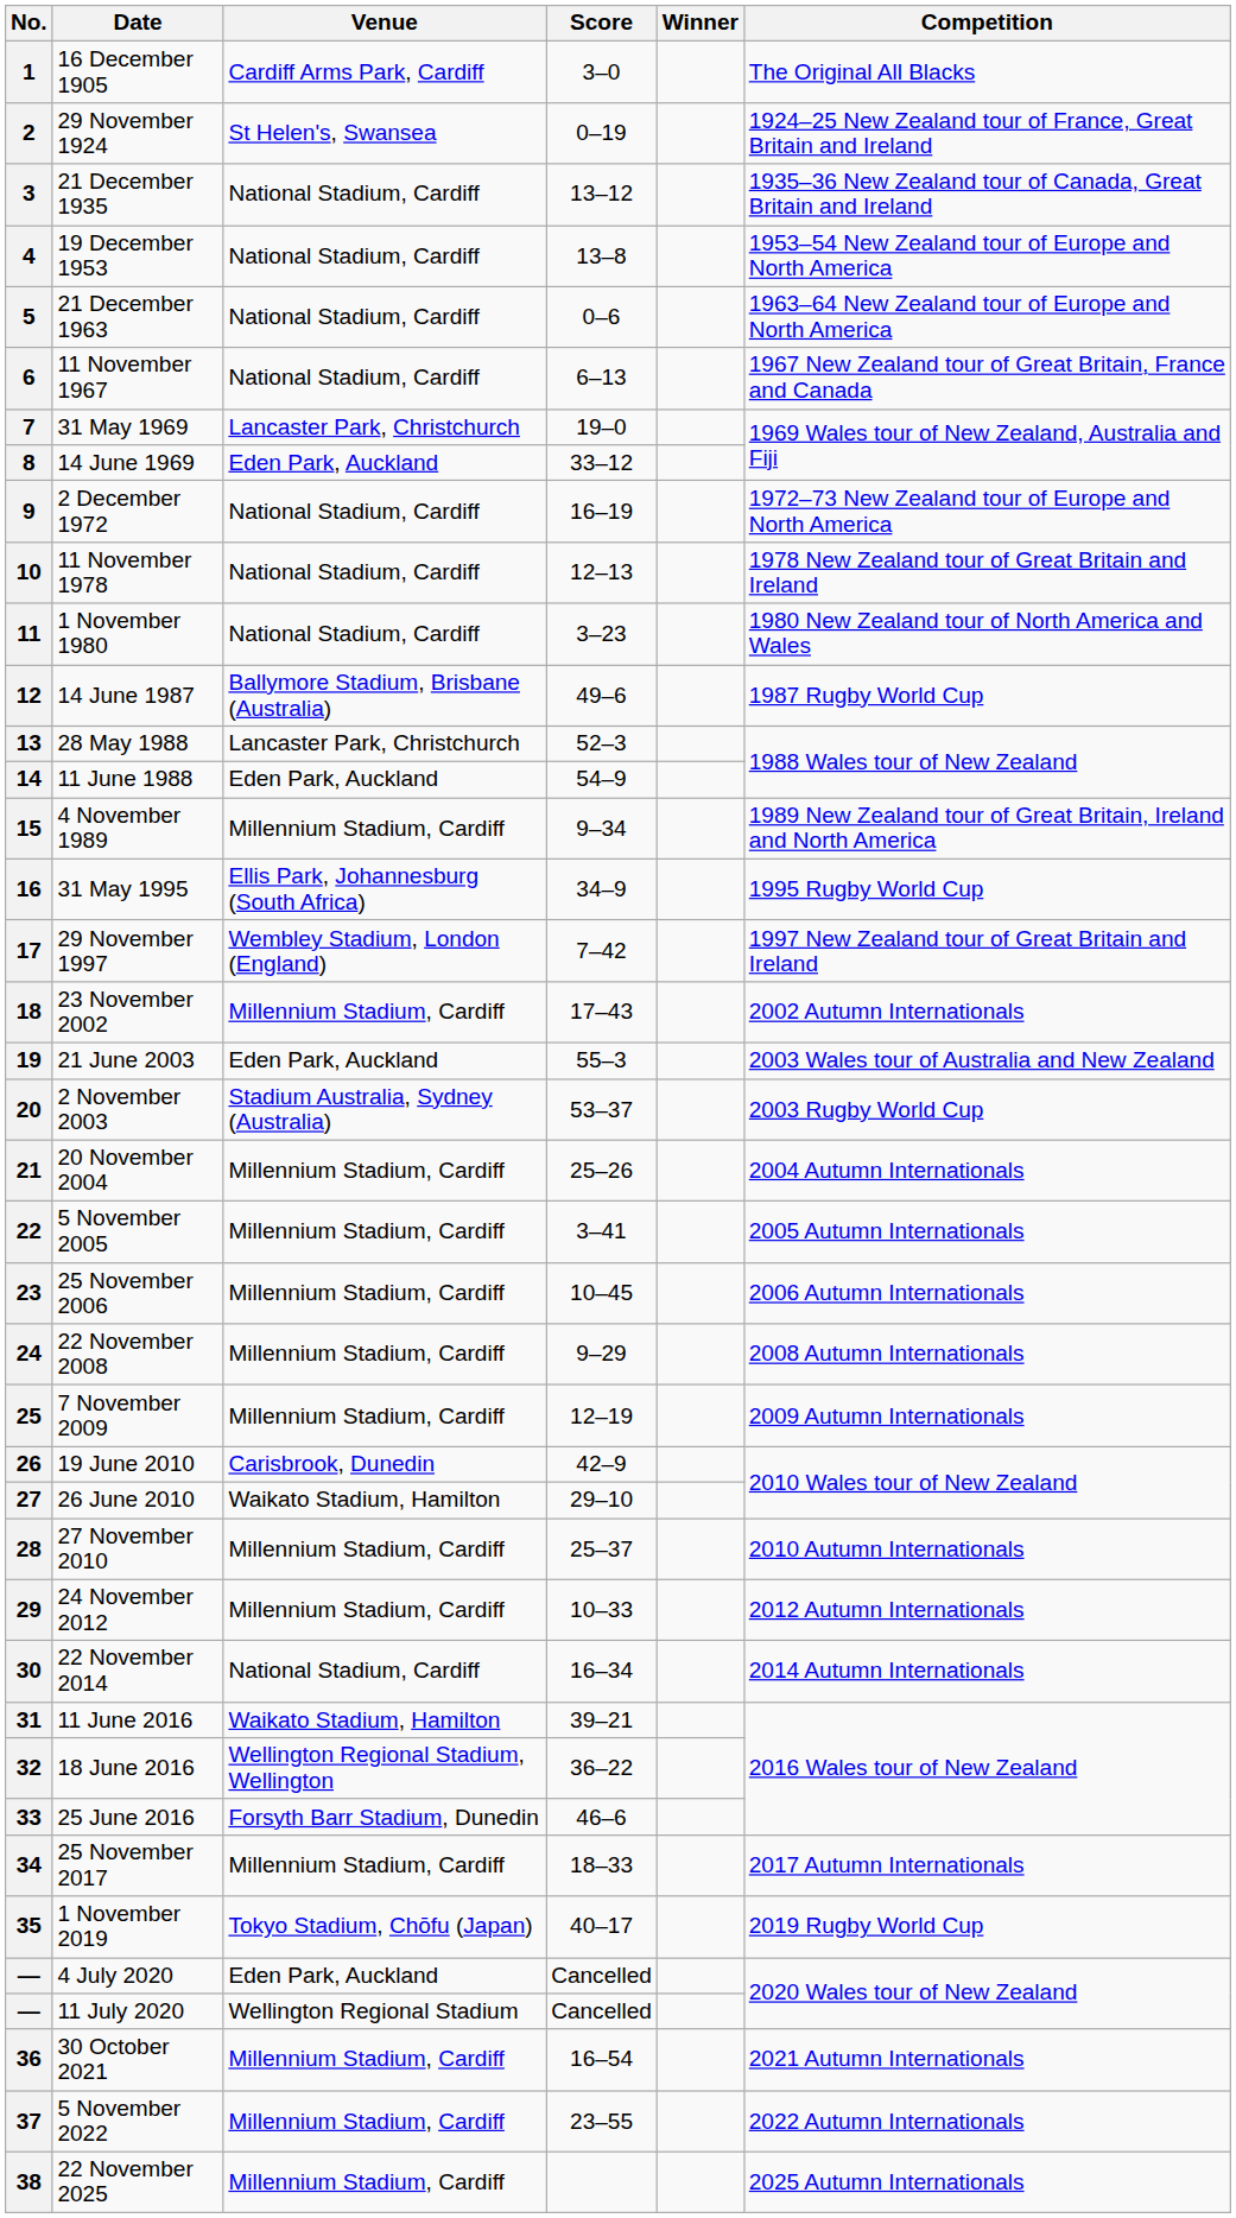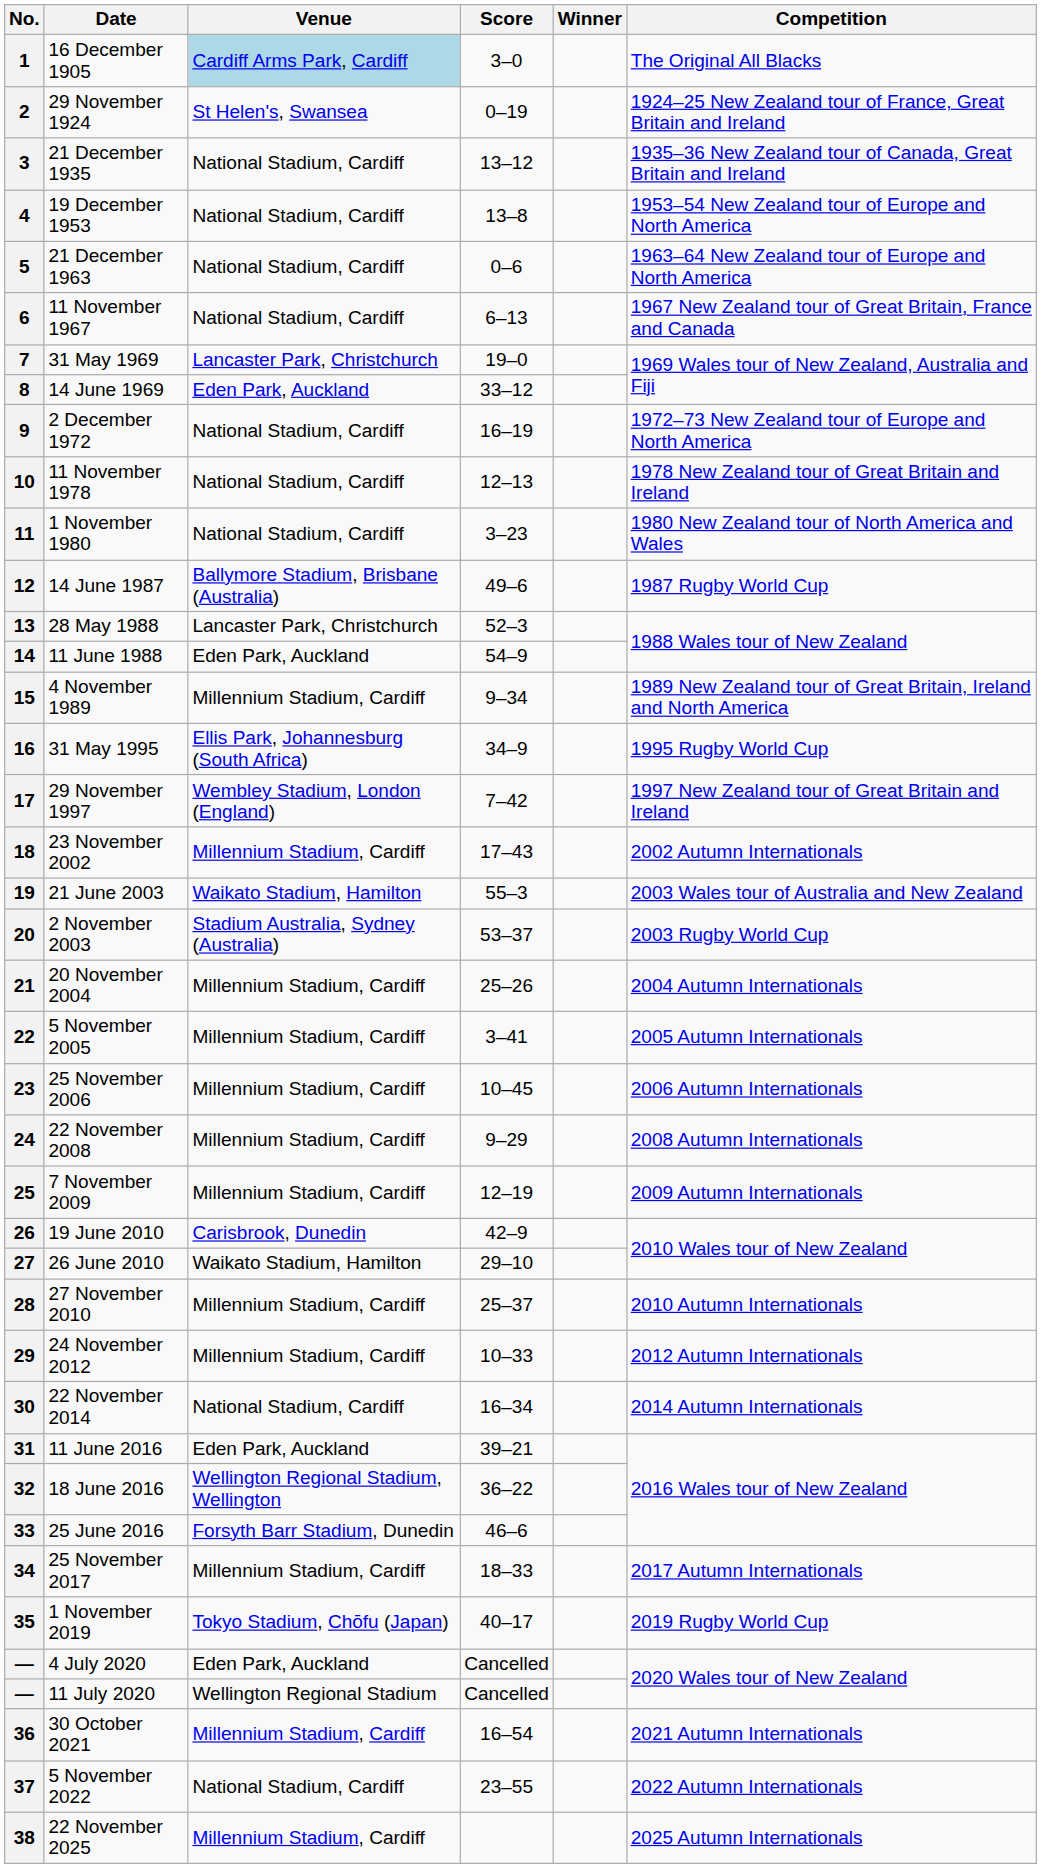1 | Venue: no background -> lightblue background
19 | Venue: Eden Park, Auckland -> Waikato Stadium, Hamilton
31 | Venue: Waikato Stadium, Hamilton -> Eden Park, Auckland
37 | Venue: Millennium Stadium, Cardiff -> National Stadium, Cardiff
